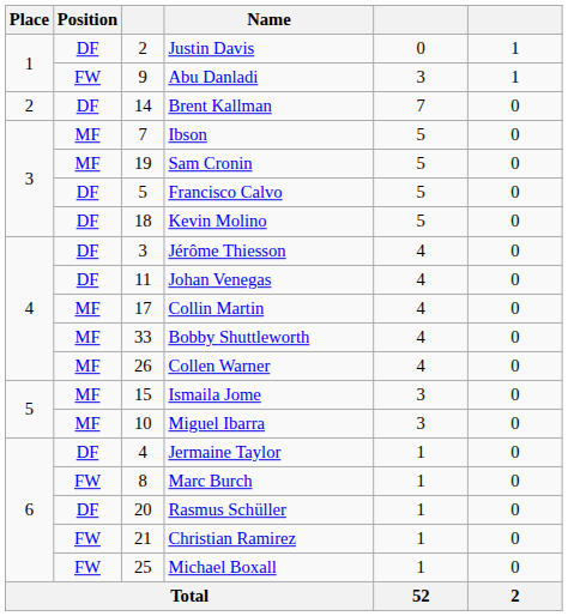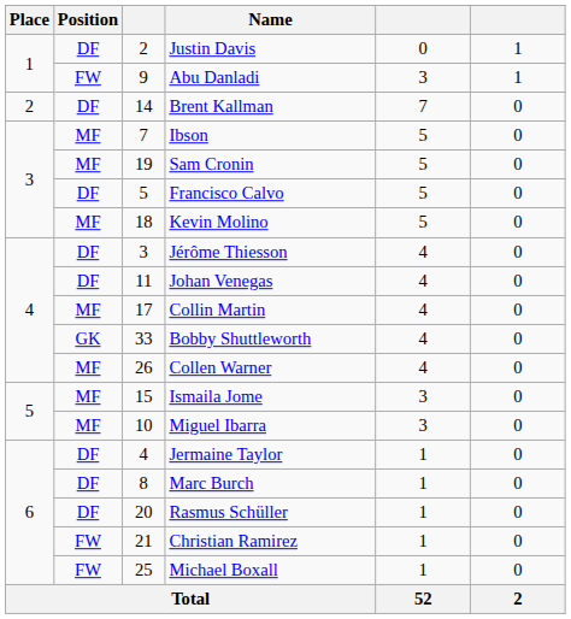Kevin Molino | Position: DF -> MF
Bobby Shuttleworth | Position: MF -> GK
Marc Burch | Position: FW -> DF
